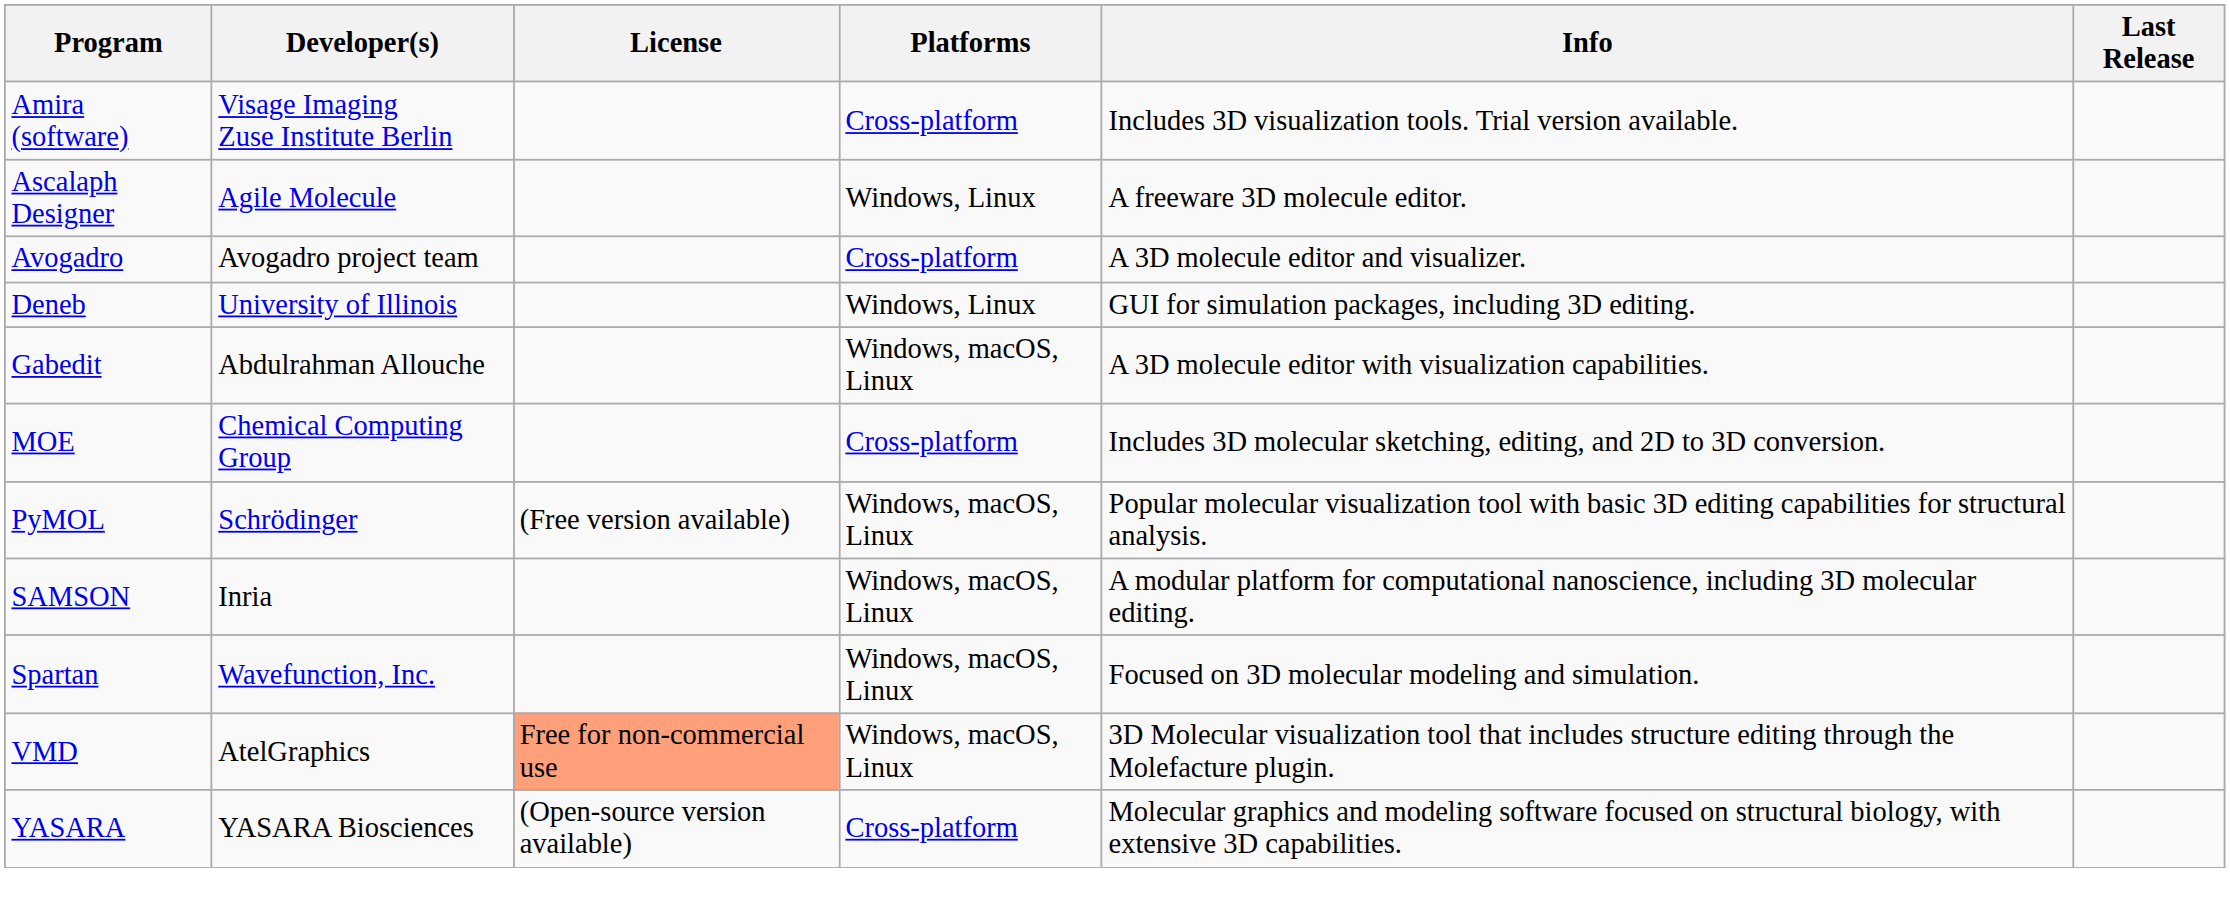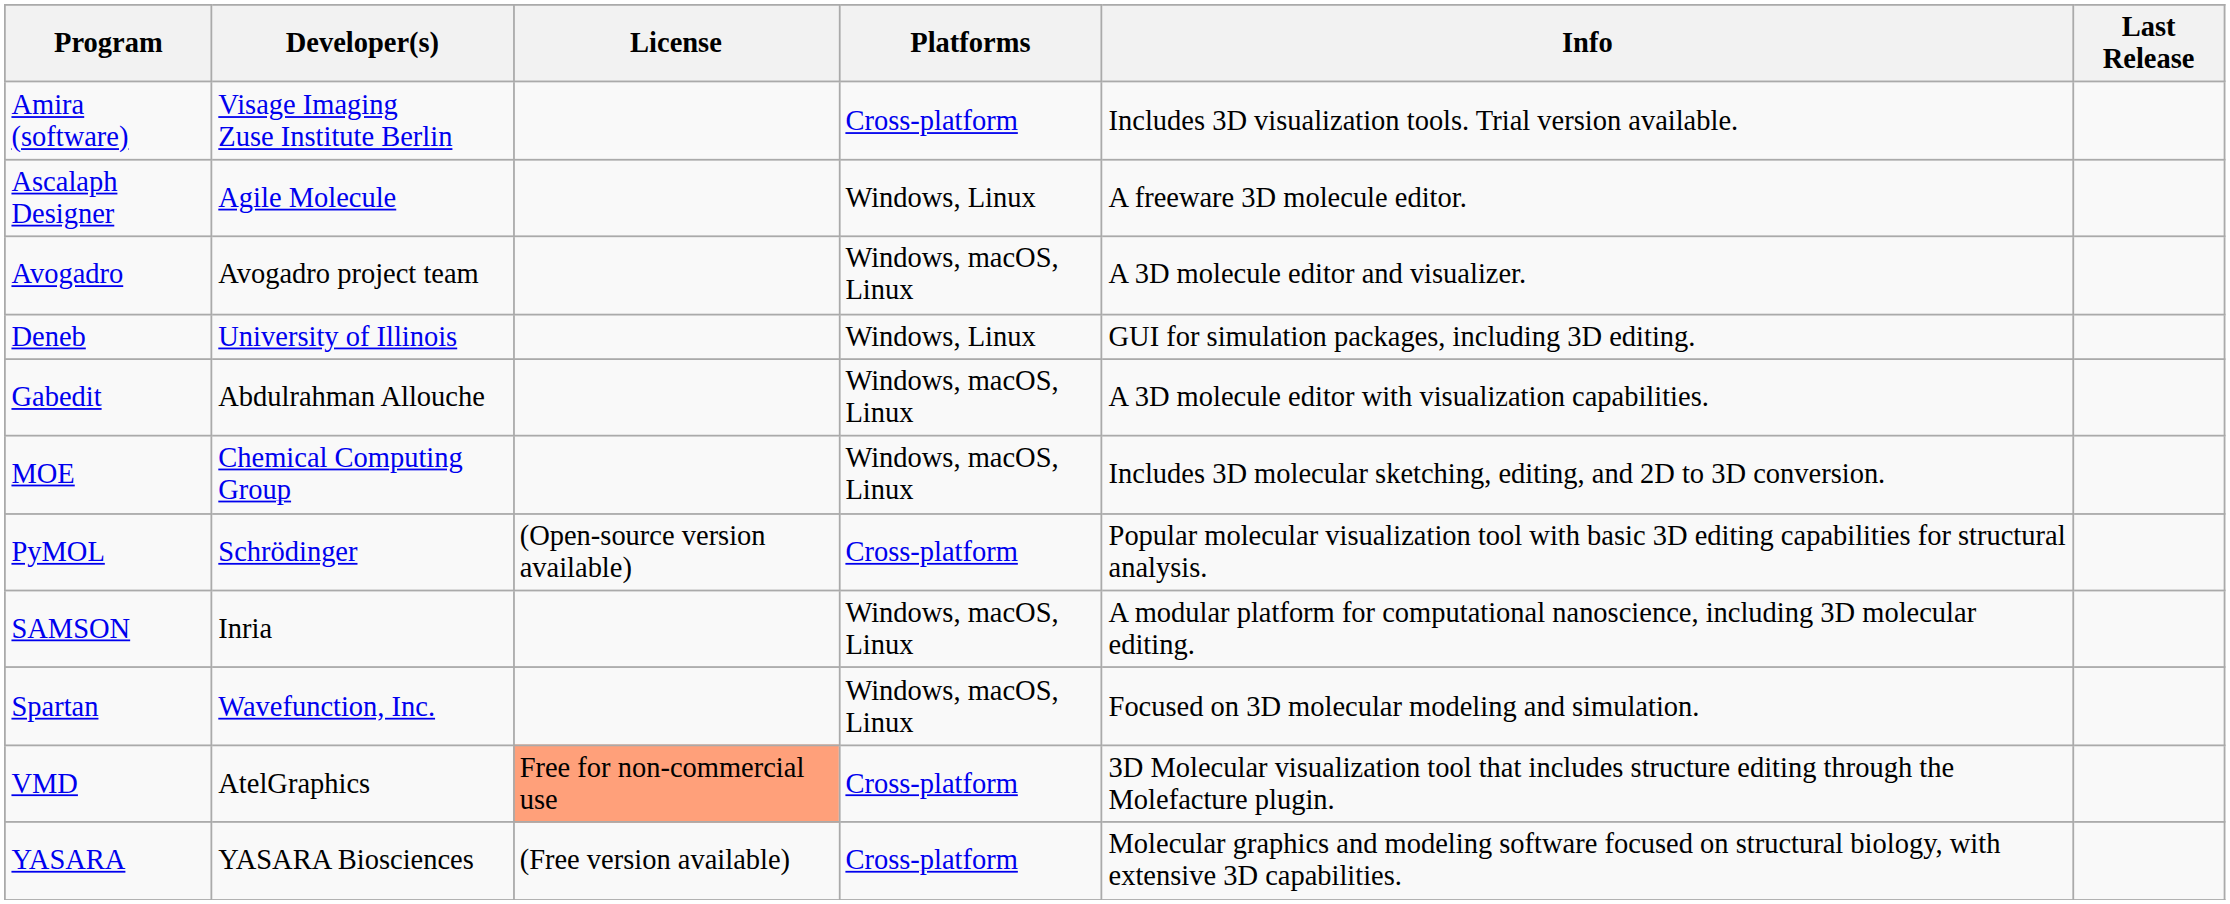Avogadro | Platforms: Cross-platform -> Windows, macOS, Linux
MOE | Platforms: Cross-platform -> Windows, macOS, Linux
PyMOL | License: (Free version available) -> (Open-source version available)
PyMOL | Platforms: Windows, macOS, Linux -> Cross-platform
VMD | Platforms: Windows, macOS, Linux -> Cross-platform
YASARA | License: (Open-source version available) -> (Free version available)
